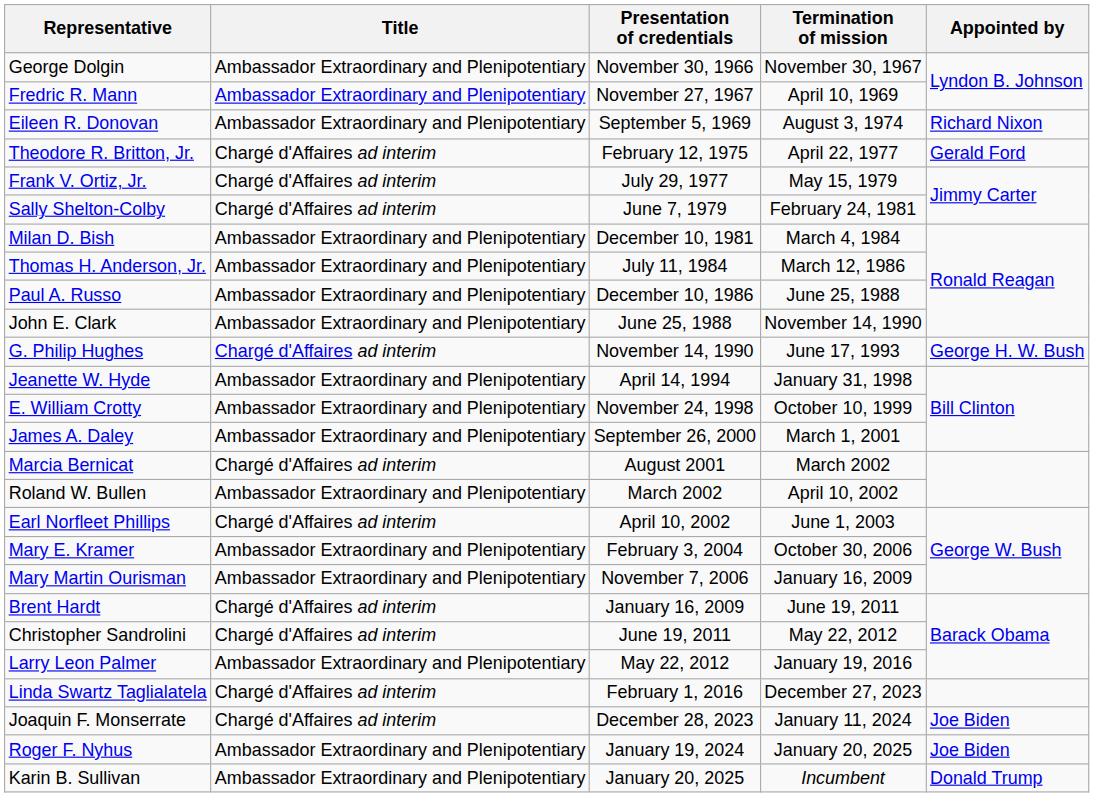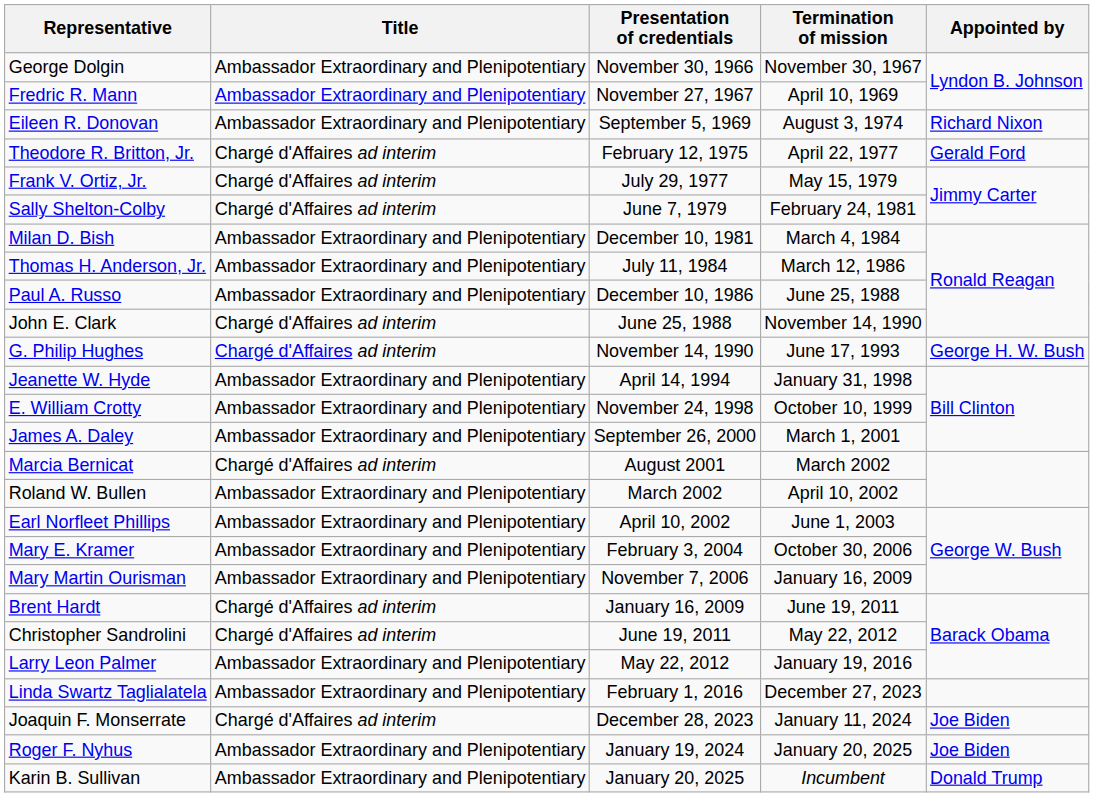John E. Clark | Title: Ambassador Extraordinary and Plenipotentiary -> Chargé d'Affaires ad interim
Earl Norfleet Phillips | Title: Chargé d'Affaires ad interim -> Ambassador Extraordinary and Plenipotentiary
Linda Swartz Taglialatela | Title: Chargé d'Affaires ad interim -> Ambassador Extraordinary and Plenipotentiary
